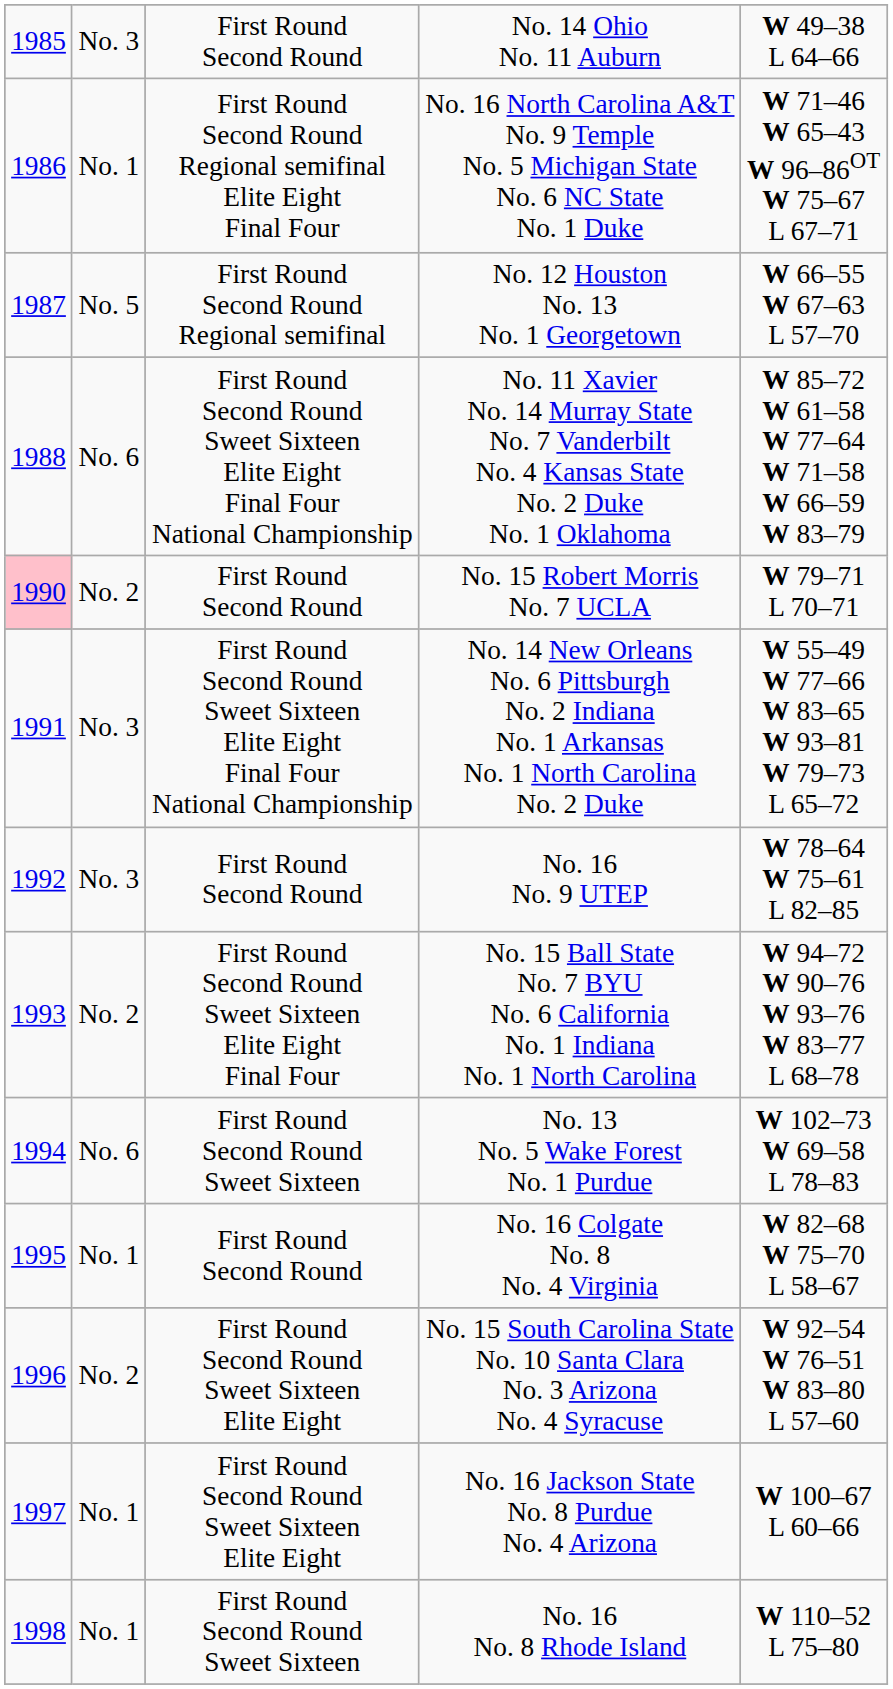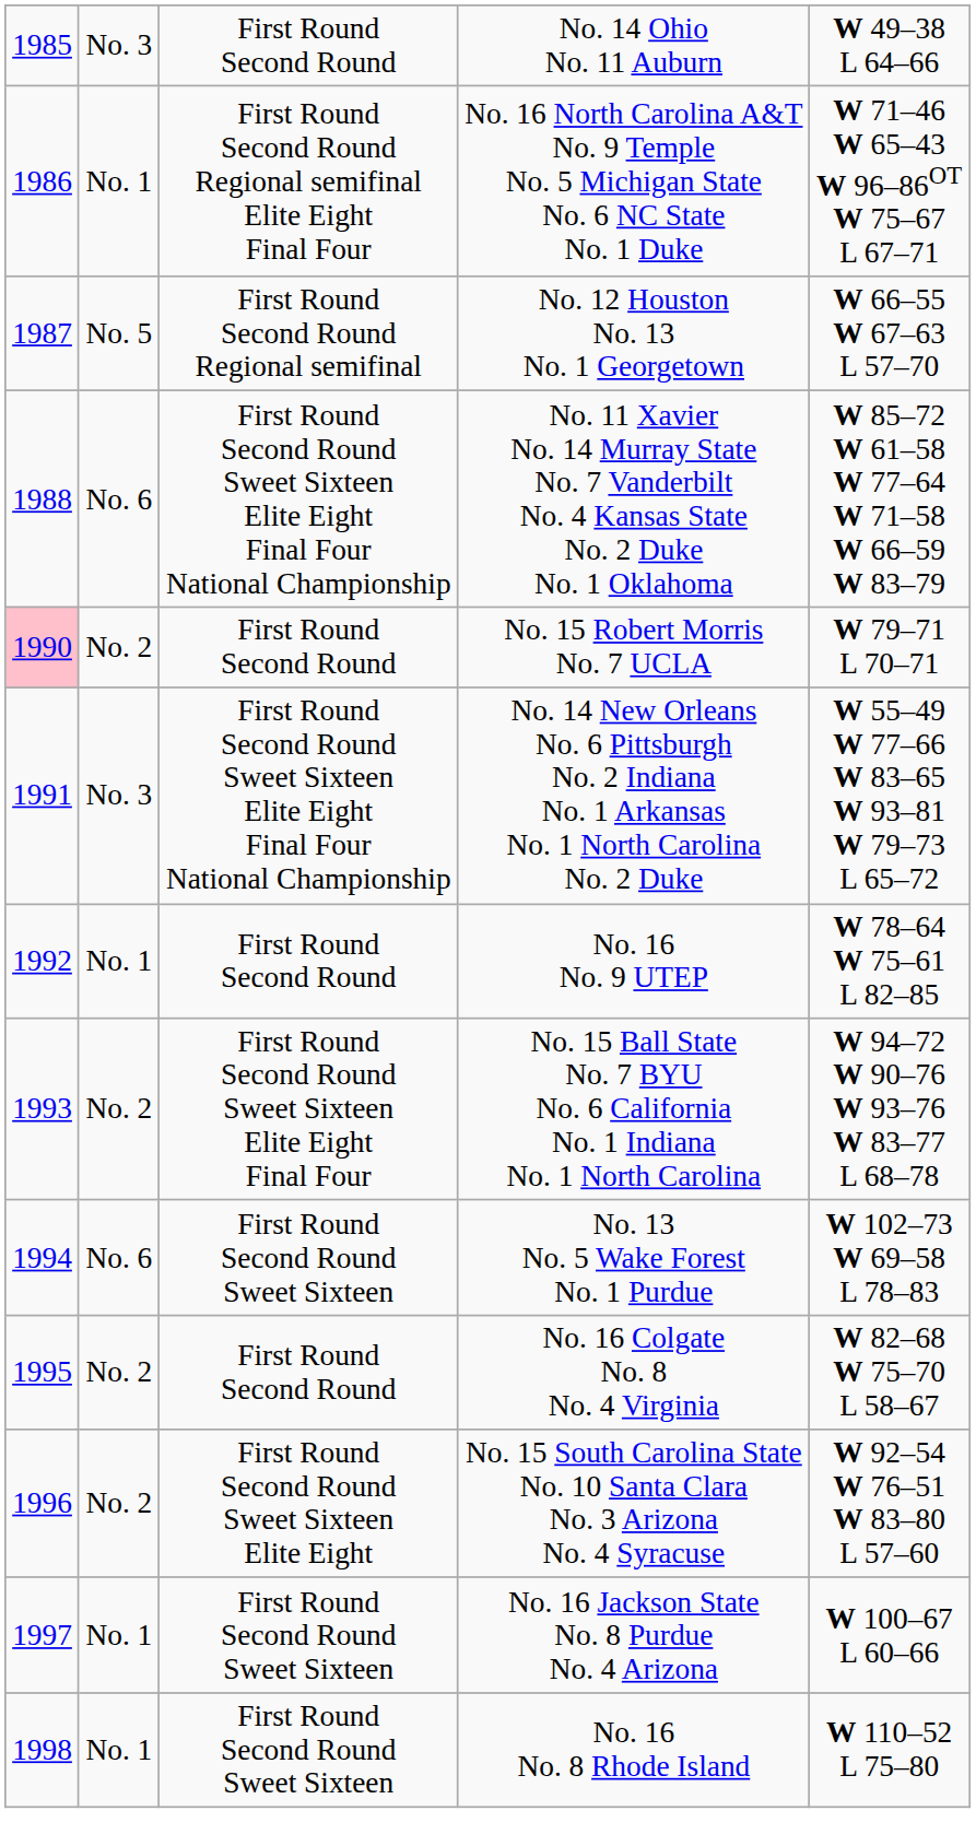No. 16 No. 9 UTEP | column 2: No. 3 -> No. 1
No. 16 Colgate No. 8 No. 4 Virginia | column 2: No. 1 -> No. 2
No. 16 Jackson State No. 8 Purdue No. 4 Arizona | column 3: First Round Second Round Sweet Sixteen Elite Eight -> First Round Second Round Sweet Sixteen
